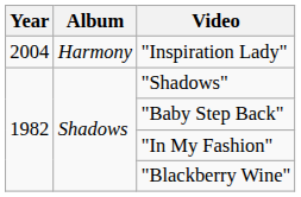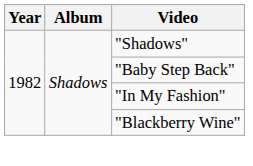- row: 2004 | Harmony | "Inspiration Lady"
